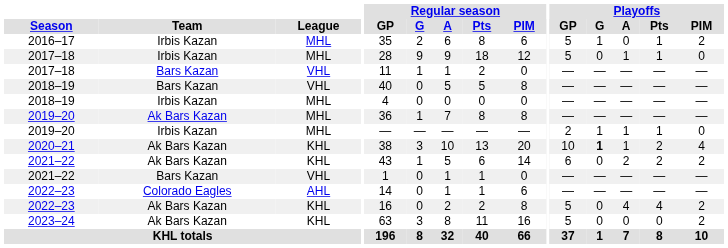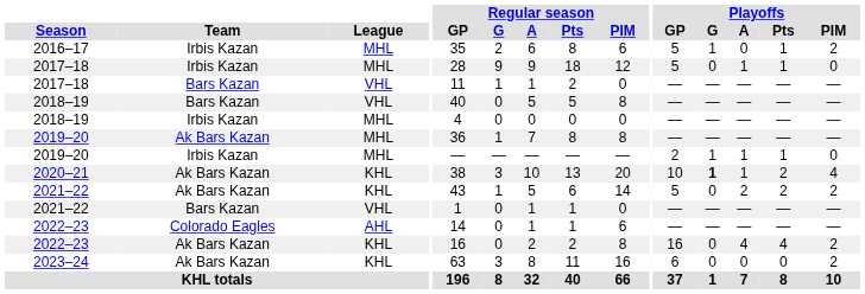2021–22 / Ak Bars Kazan | Playoffs / GP: 6 -> 5
2022–23 / Ak Bars Kazan | Playoffs / GP: 5 -> 16
2023–24 | Playoffs / GP: 5 -> 6
